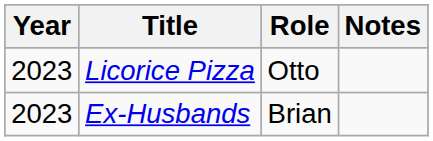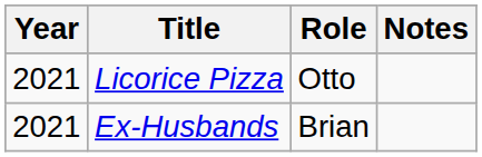Licorice Pizza | Year: 2023 -> 2021
Ex-Husbands | Year: 2023 -> 2021
